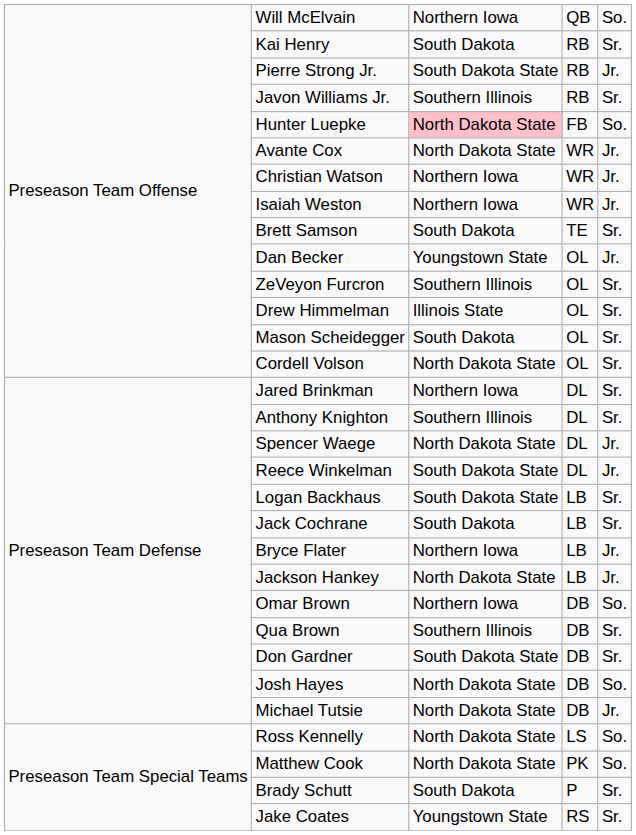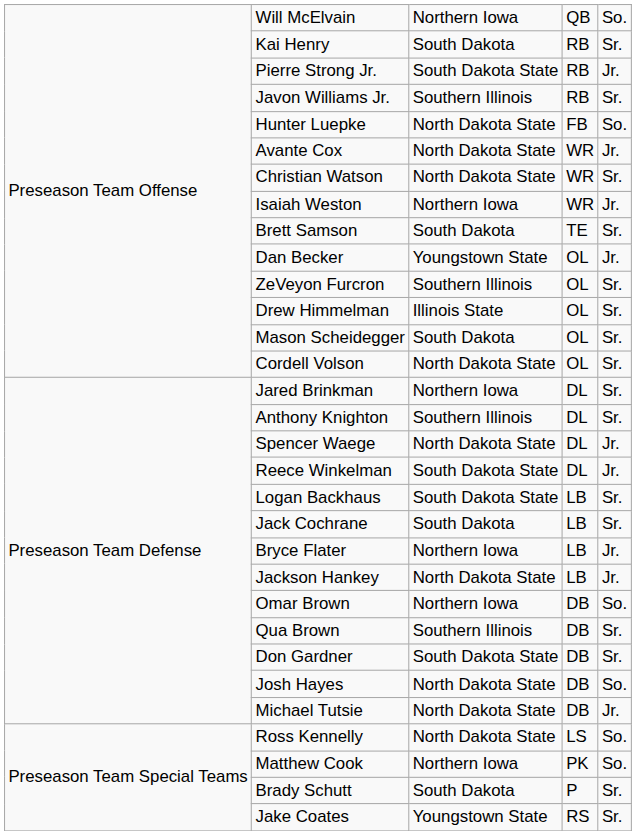Hunter Luepke | column 3: pink background -> no background
Christian Watson | column 3: Northern Iowa -> North Dakota State
Christian Watson | column 5: Jr. -> Sr.
Matthew Cook | column 3: North Dakota State -> Northern Iowa
